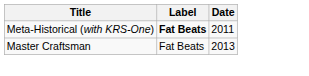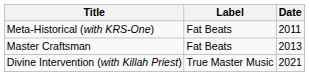Meta-Historical (with KRS-One) | Label: bold -> normal
+ row: Divine Intervention (with Killah Priest) | True Master Music | 2021
